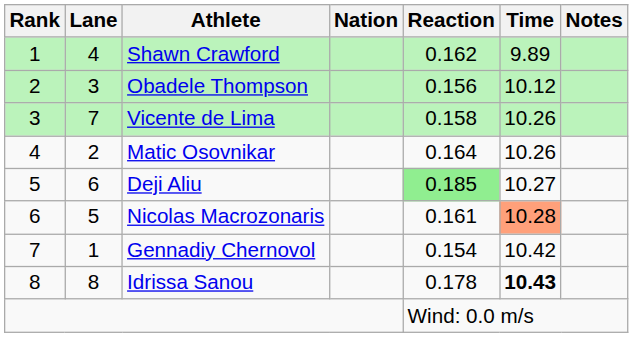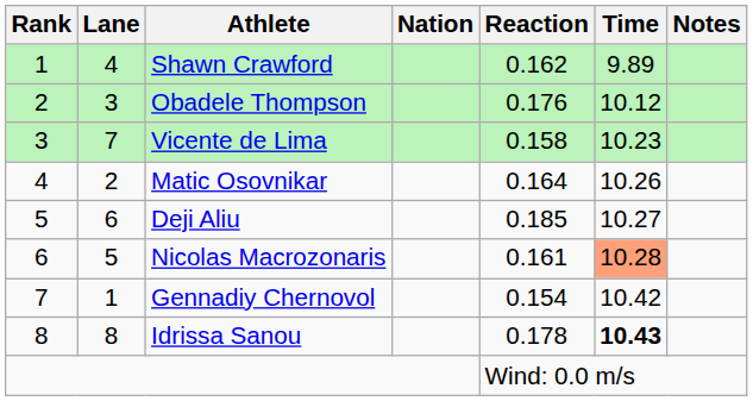Obadele Thompson | Reaction: 0.156 -> 0.176
Vicente de Lima | Time: 10.26 -> 10.23
Deji Aliu | Reaction: lightgreen background -> no background
